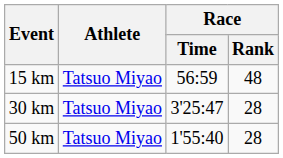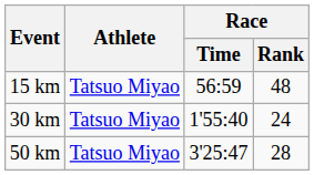30 km | Race / Time: 3'25:47 -> 1'55:40
30 km | Race / Rank: 28 -> 24
50 km | Race / Time: 1'55:40 -> 3'25:47
